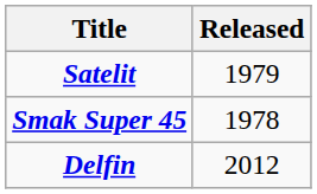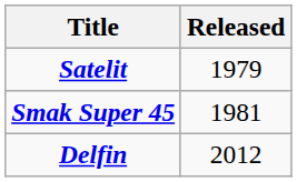Smak Super 45 | Released: 1978 -> 1981
